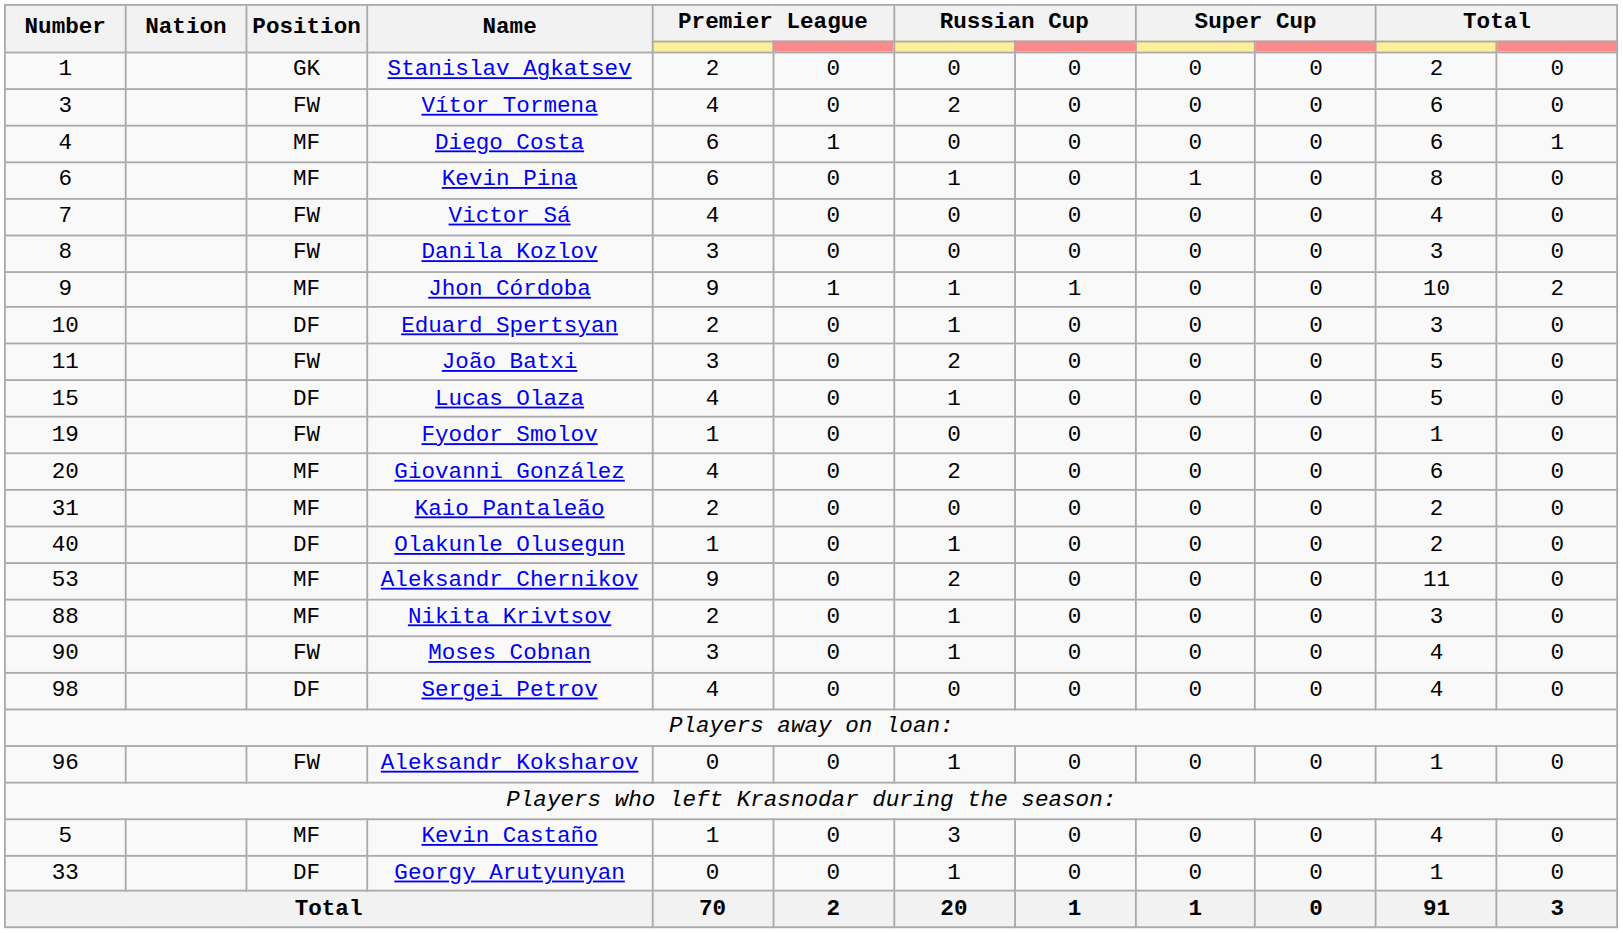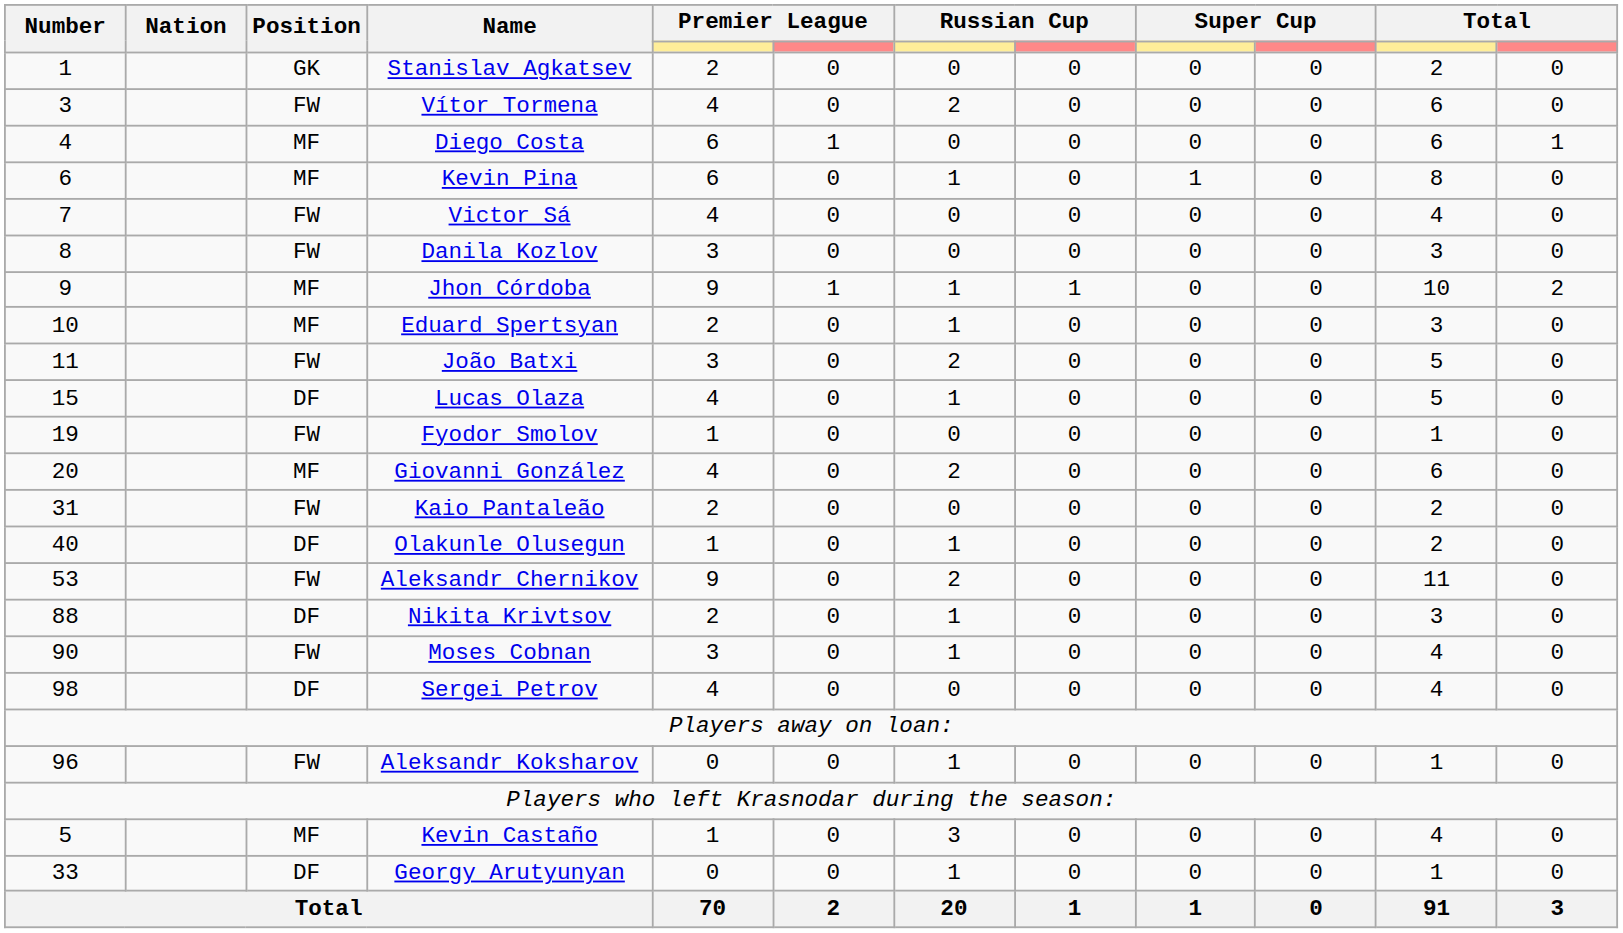Eduard Spertsyan | Position: DF -> MF
Kaio Pantaleão | Position: MF -> FW
Aleksandr Chernikov | Position: MF -> FW
Nikita Krivtsov | Position: MF -> DF
